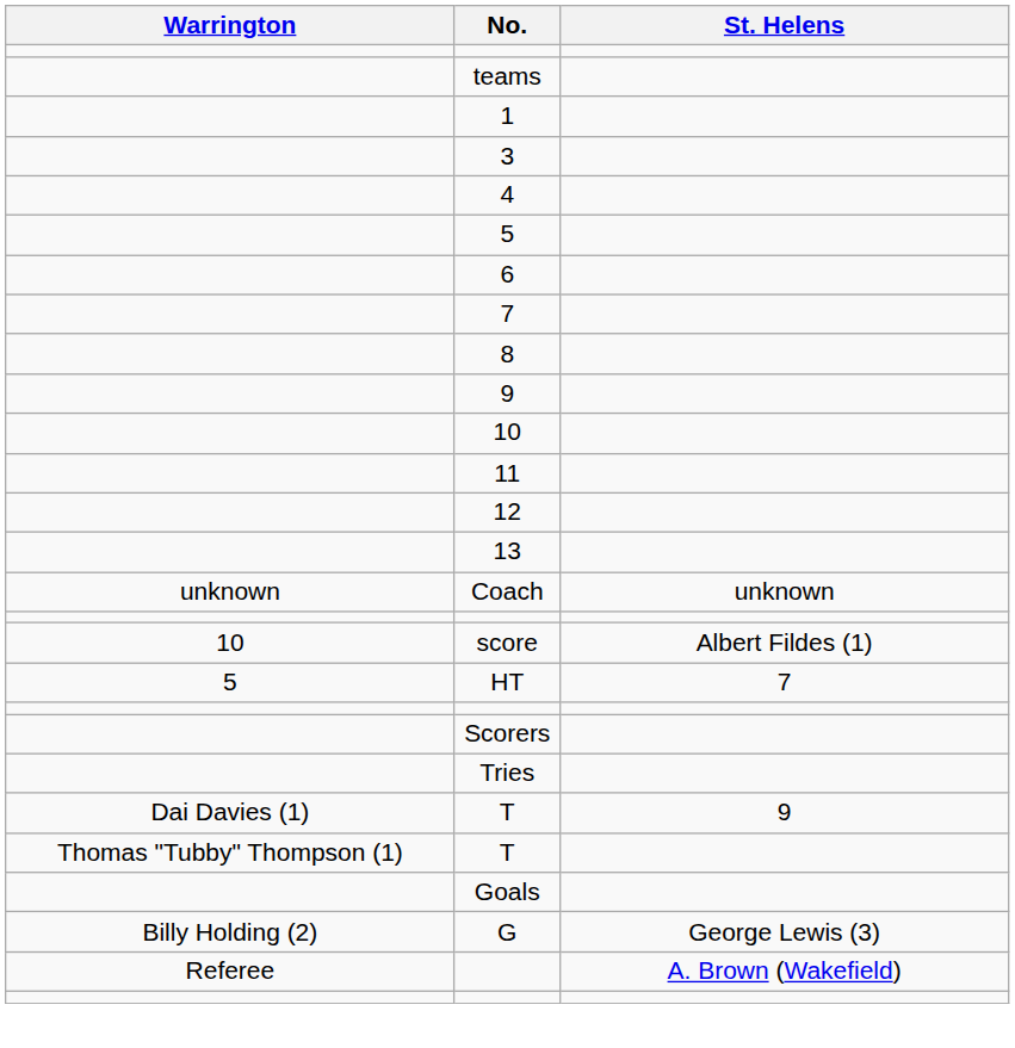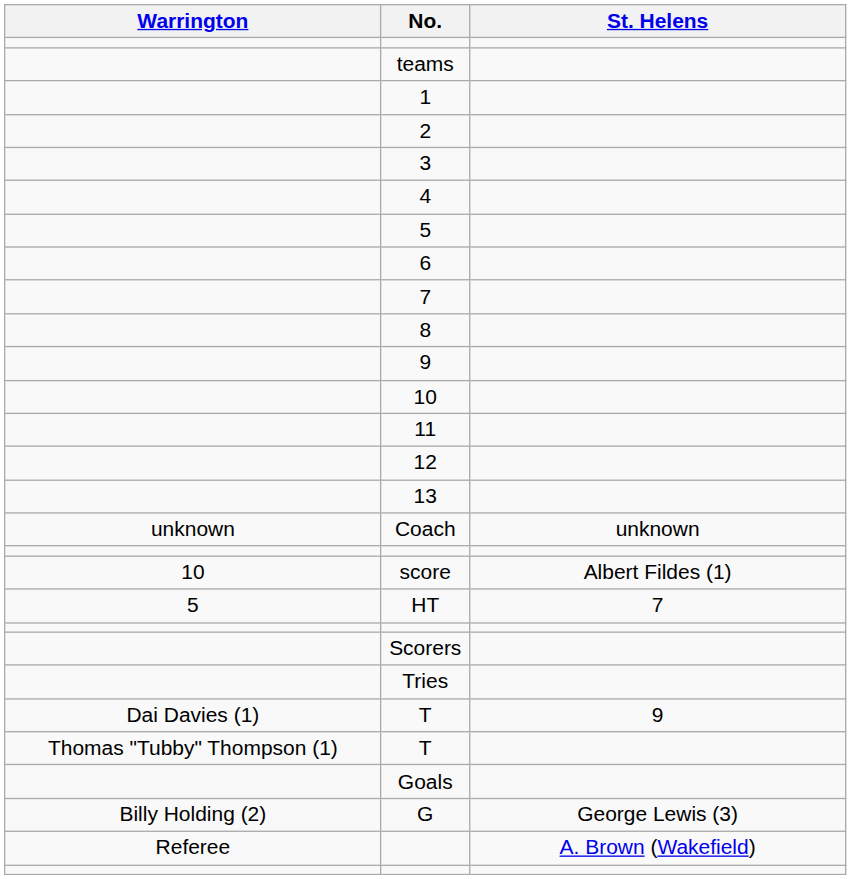+ row: 2
